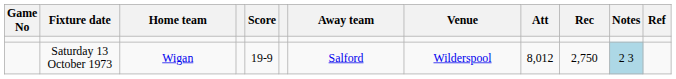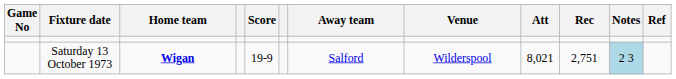Saturday 13 October 1973 | Home team: normal -> bold
Saturday 13 October 1973 | Att: 8,012 -> 8,021
Saturday 13 October 1973 | Rec: 2,750 -> 2,751
